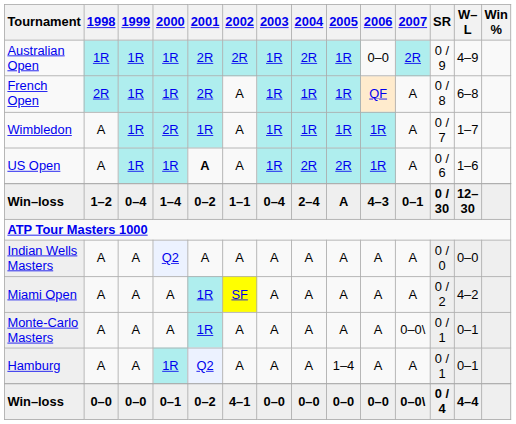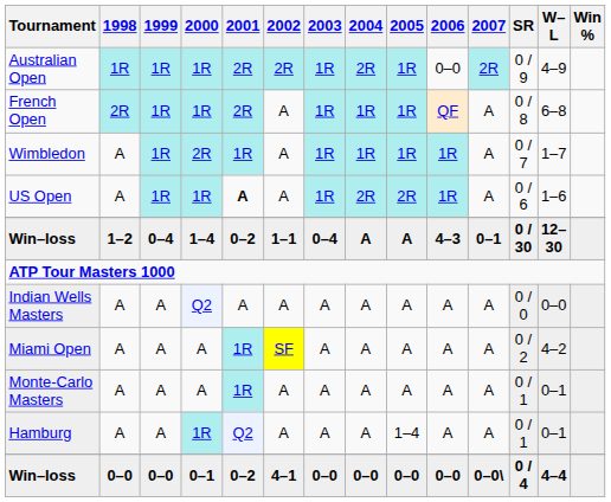Win–loss / 1–4 | 2004: 2–4 -> A
Monte-Carlo Masters | 2007: 0–0\ -> A
